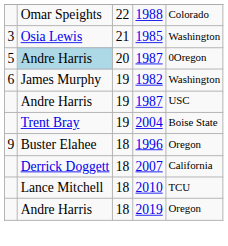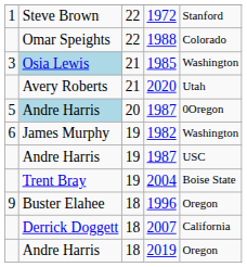+ row: 1 | Steve Brown | 22 | 1972 | Stanford
1985 | column 2: no background -> lightblue background
+ row: Avery Roberts | 21 | 2020 | Utah
- row: Lance Mitchell | 18 | 2010 | TCU
